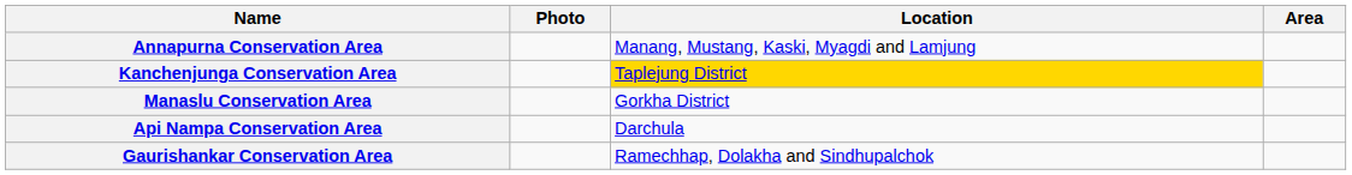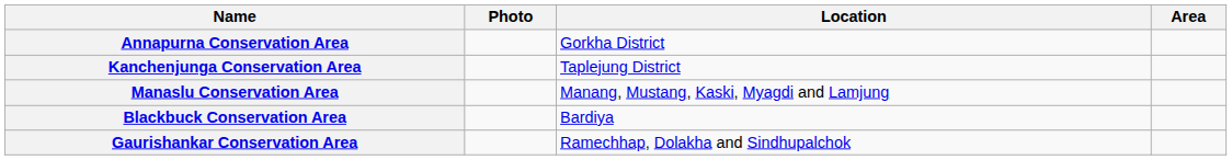Annapurna Conservation Area | Location: Manang, Mustang, Kaski, Myagdi and Lamjung -> Gorkha District
Kanchenjunga Conservation Area | Location: gold background -> no background
Manaslu Conservation Area | Location: Gorkha District -> Manang, Mustang, Kaski, Myagdi and Lamjung
+ row: Blackbuck Conservation Area | Bardiya
- row: Api Nampa Conservation Area | Darchula
